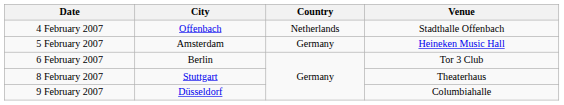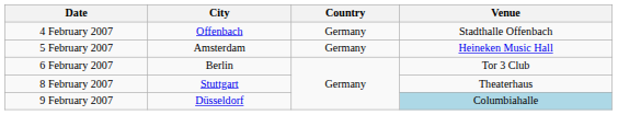4 February 2007 | Country: Netherlands -> Germany
9 February 2007 | Venue: no background -> lightblue background
